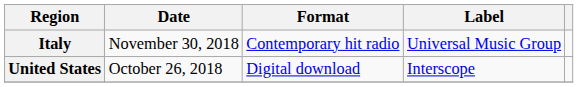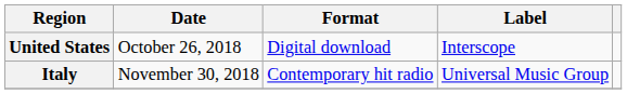rows swapped: United States <-> Italy
